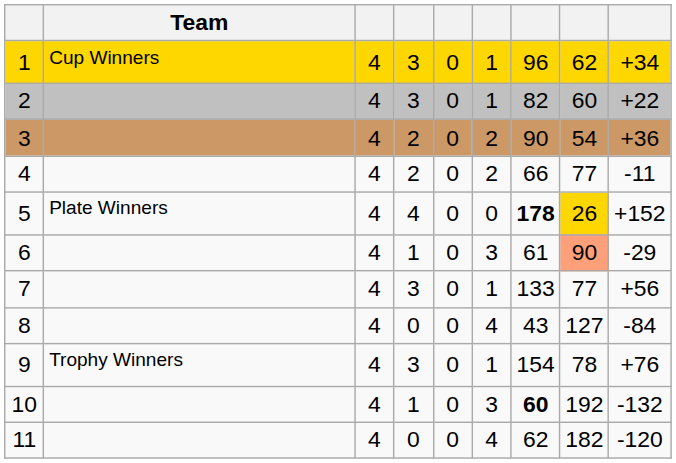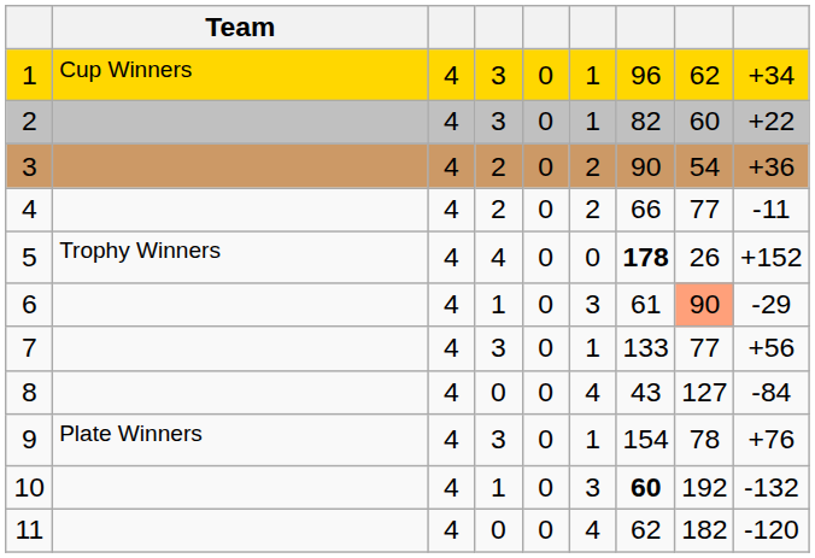5 | Team: Plate Winners -> Trophy Winners
5 | column 8: gold background -> no background
9 | Team: Trophy Winners -> Plate Winners
